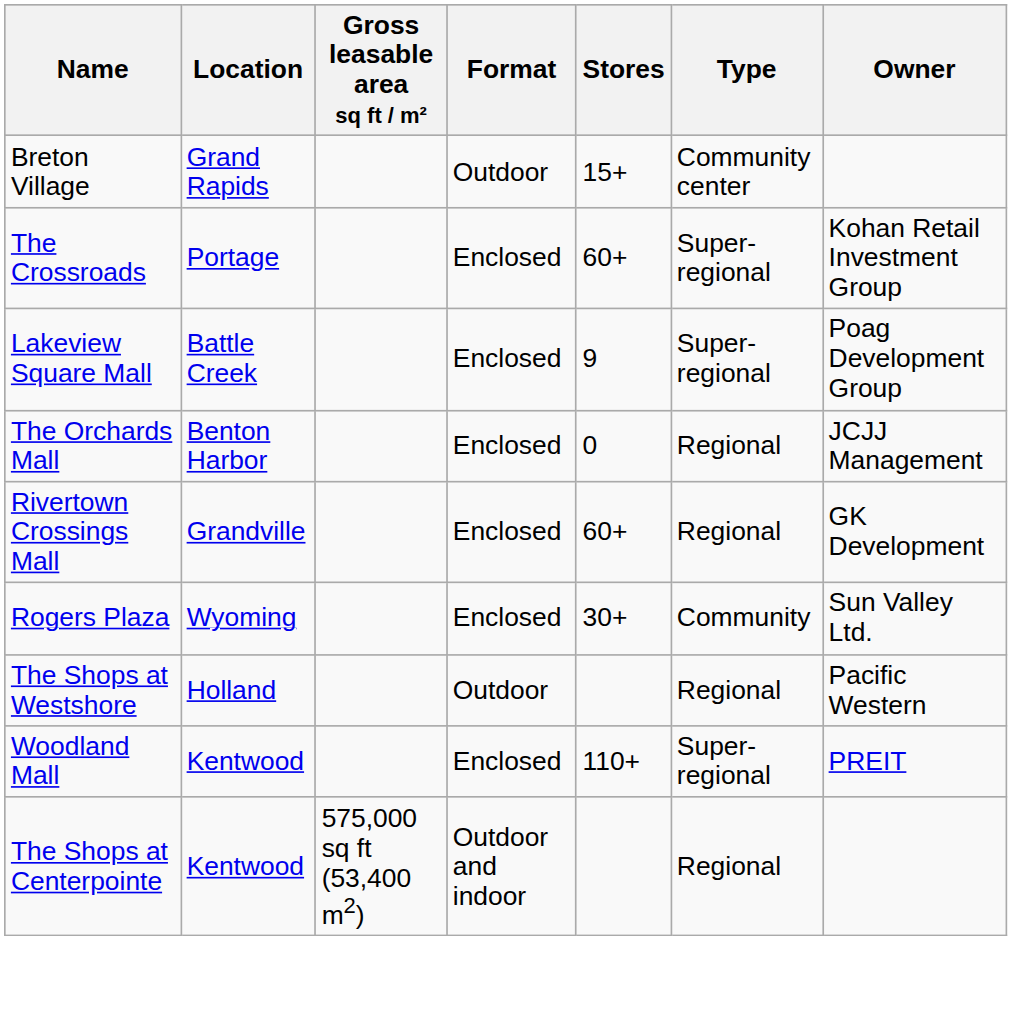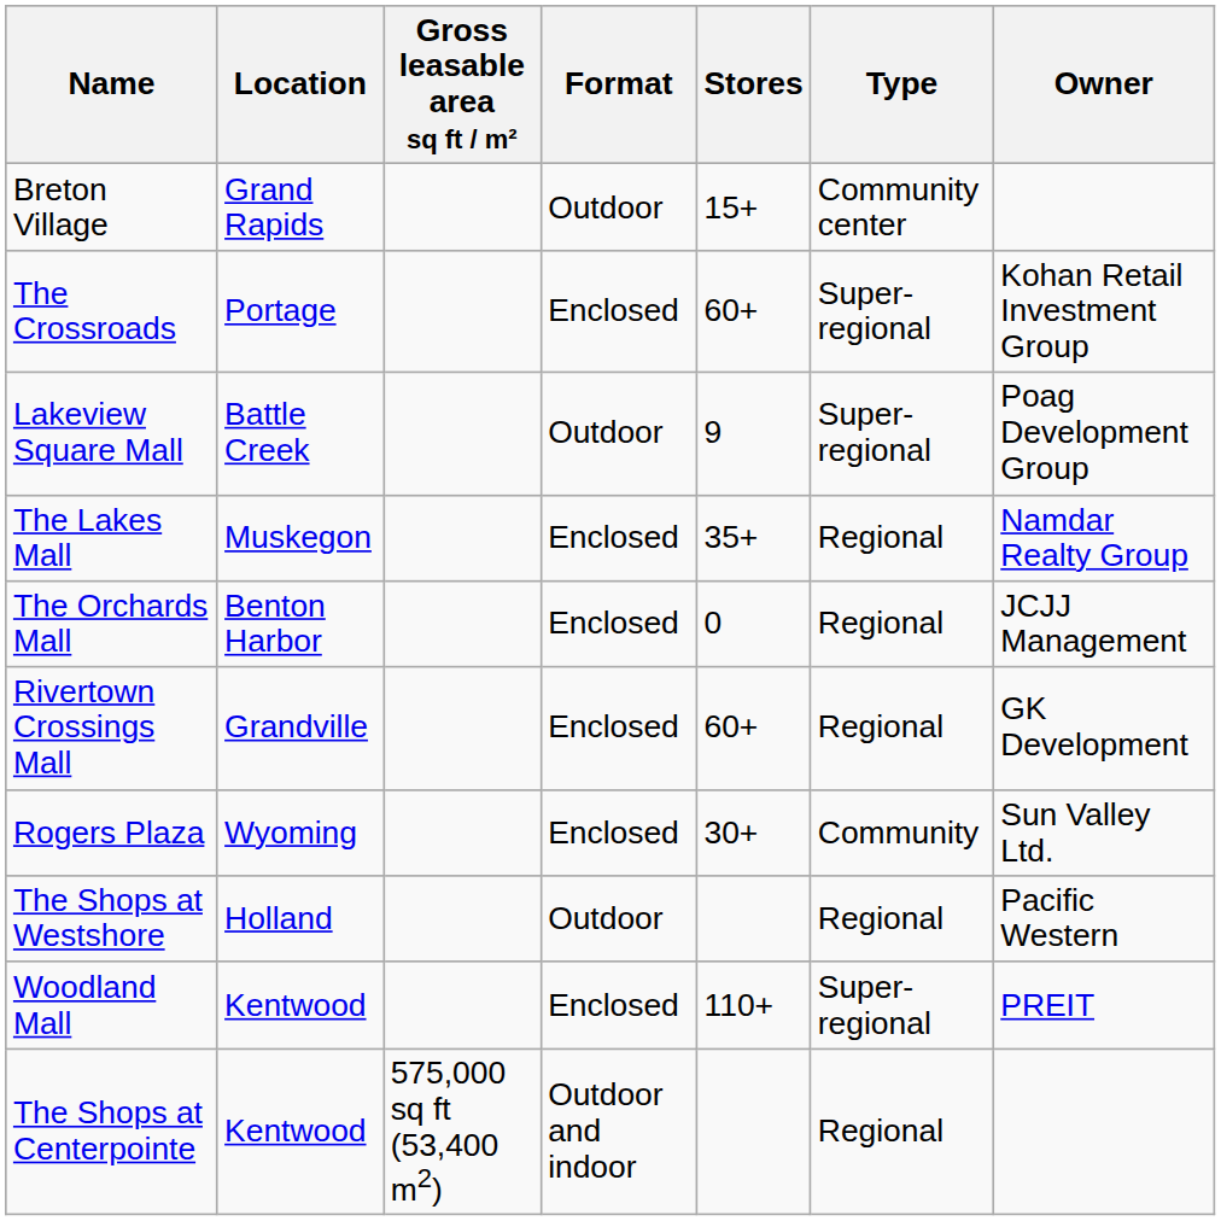Lakeview Square Mall | Format: Enclosed -> Outdoor
+ row: The Lakes Mall | Muskegon | Enclosed | 35+ | Regional | Namdar Realty Group
